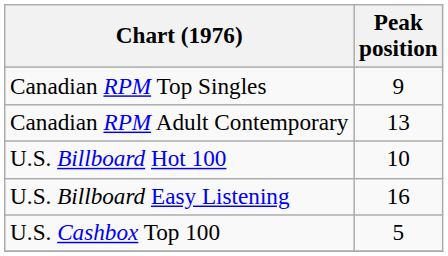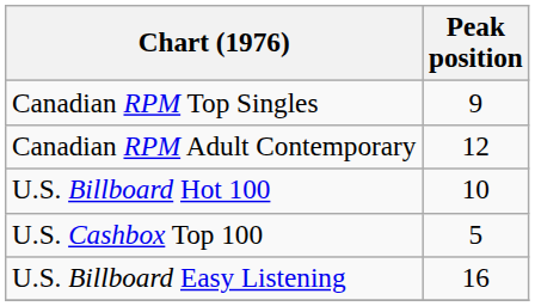Canadian RPM Adult Contemporary | Peak position: 13 -> 12
rows swapped: U.S. Billboard Easy Listening <-> U.S. Cashbox Top 100
